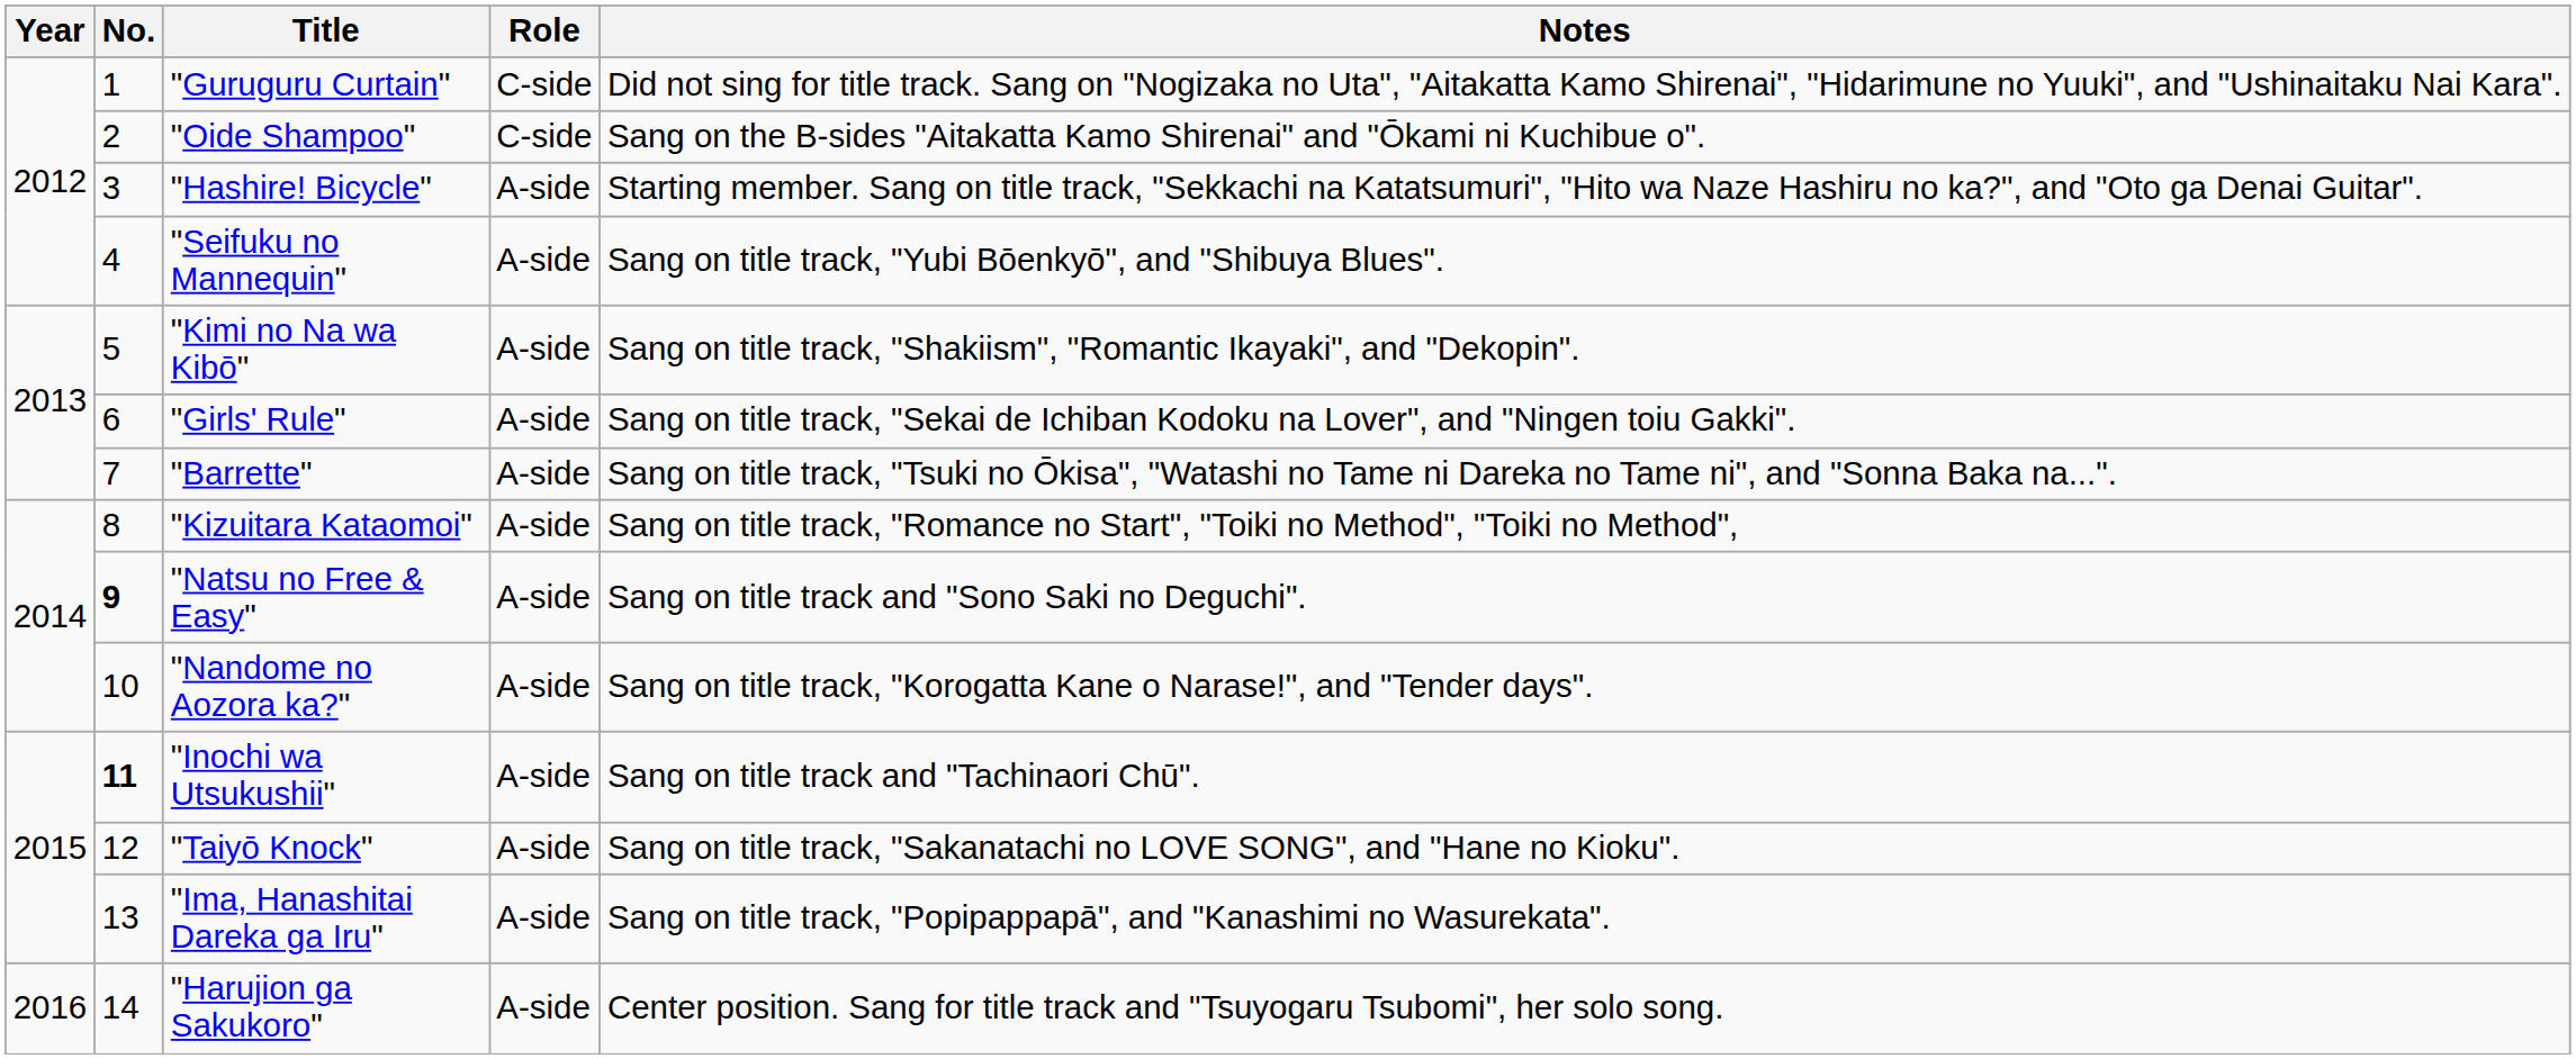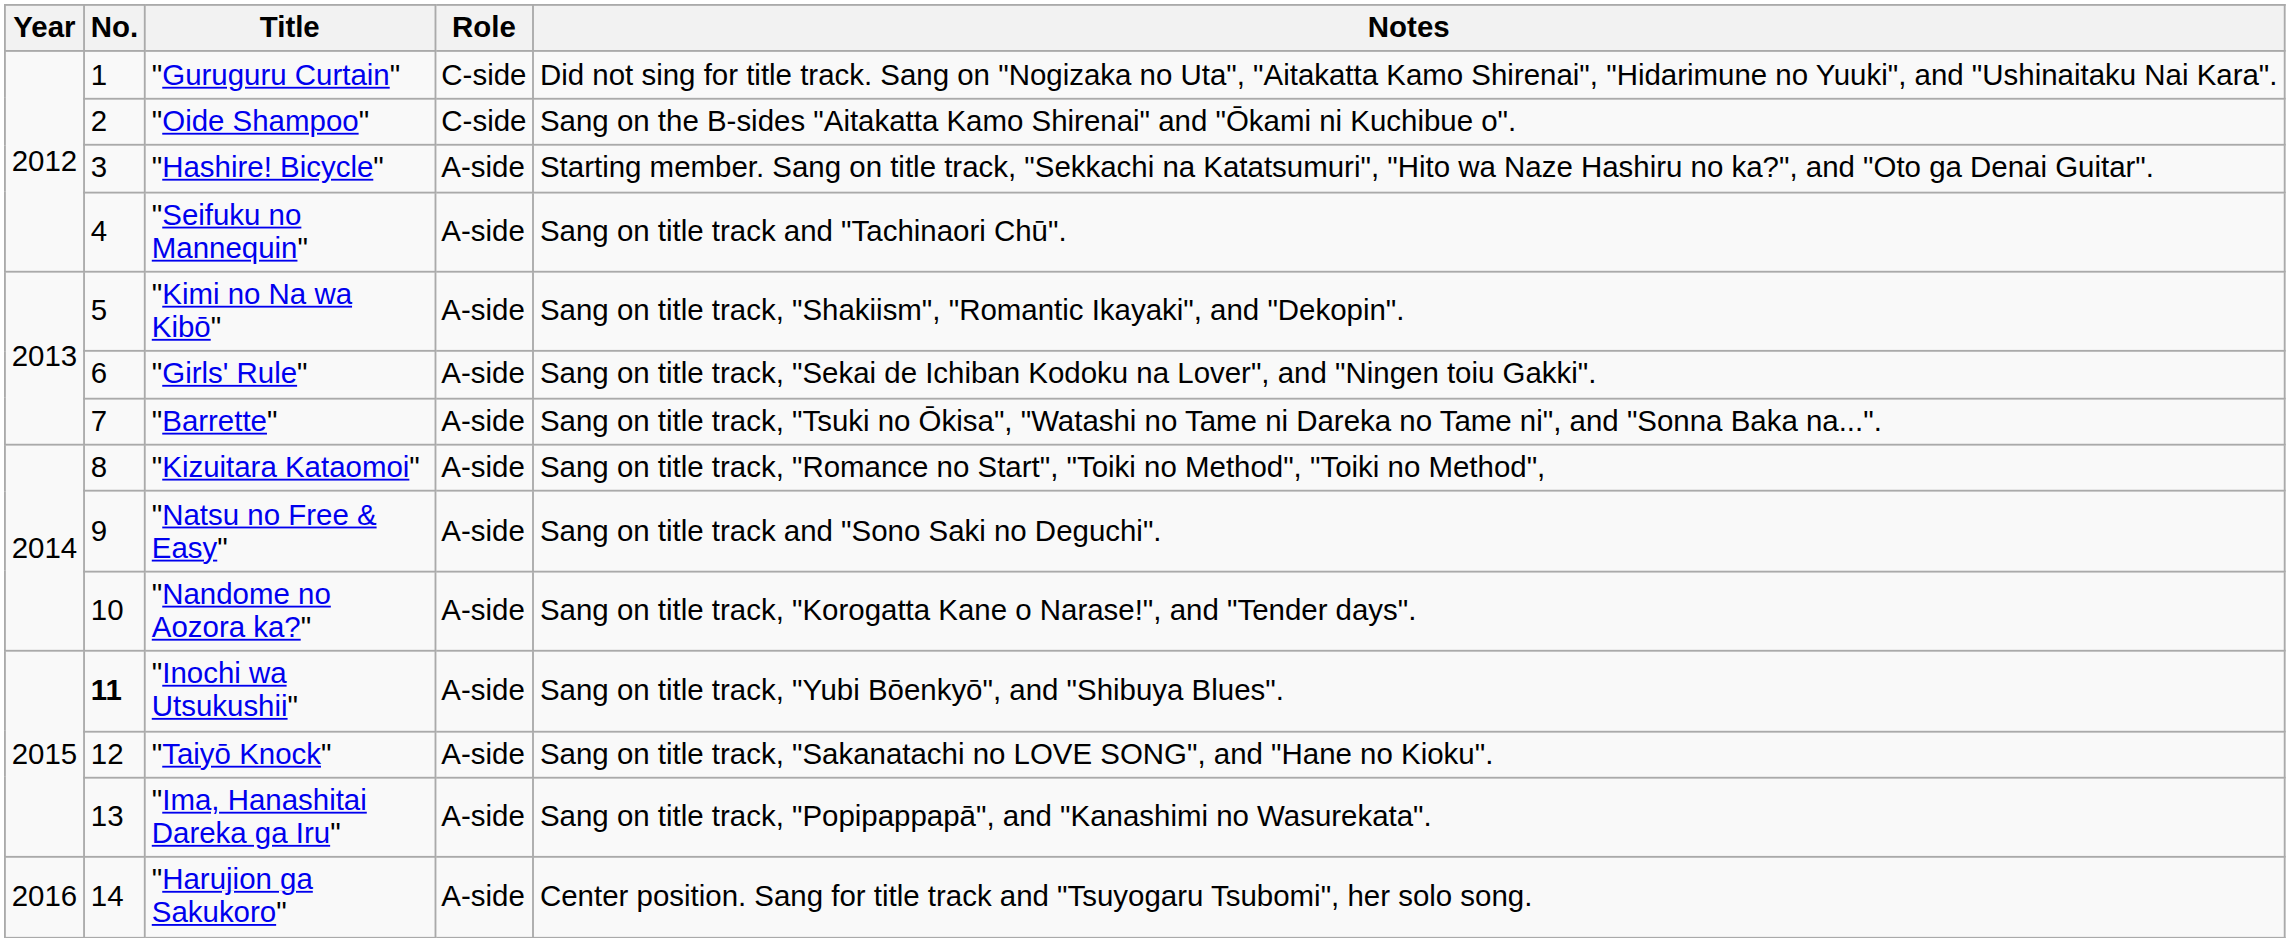"Seifuku no Mannequin" | Notes: Sang on title track, "Yubi Bōenkyō", and "Shibuya Blues". -> Sang on title track and "Tachinaori Chū".
"Natsu no Free & Easy" | No.: bold -> normal
"Inochi wa Utsukushii" | Notes: Sang on title track and "Tachinaori Chū". -> Sang on title track, "Yubi Bōenkyō", and "Shibuya Blues".
